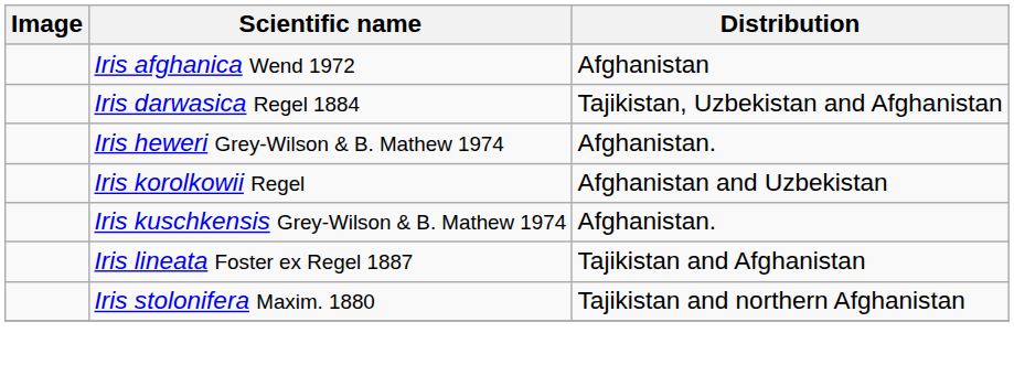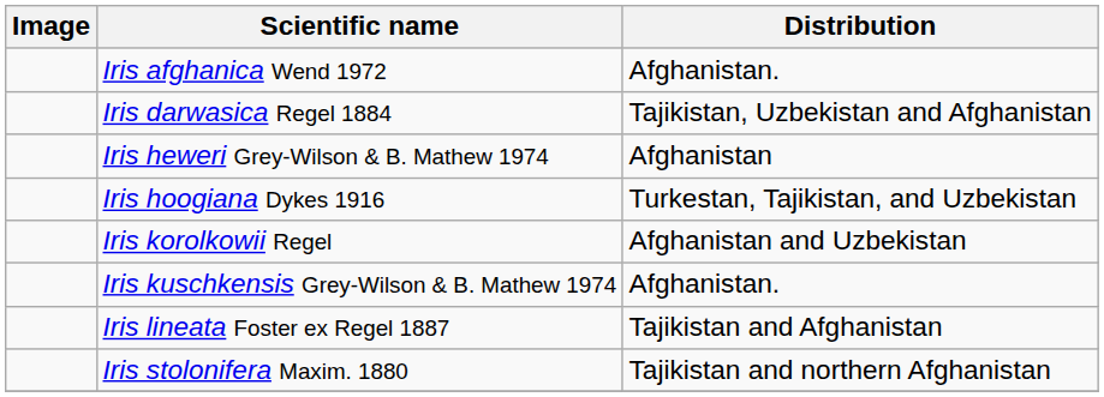Iris afghanica Wend 1972 | Distribution: Afghanistan -> Afghanistan.
Iris heweri Grey-Wilson & B. Mathew 1974 | Distribution: Afghanistan. -> Afghanistan
+ row: Iris hoogiana Dykes 1916 | Turkestan, Tajikistan, and Uzbekistan
